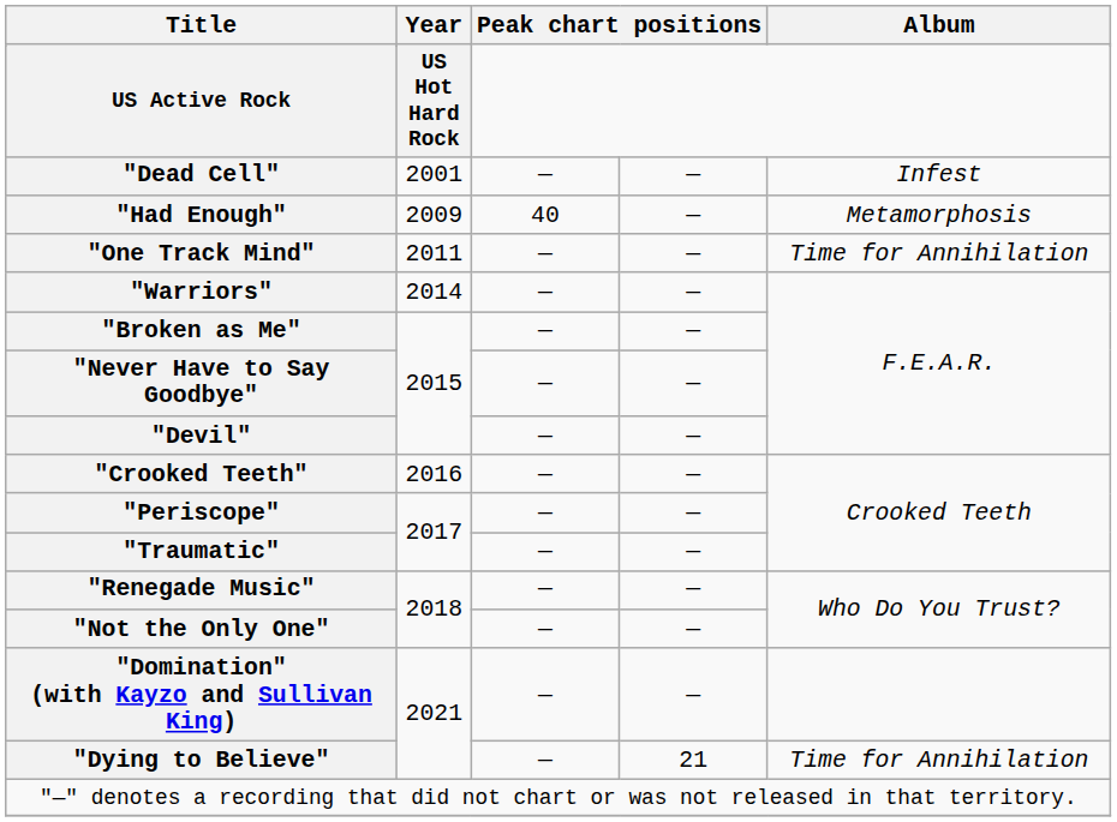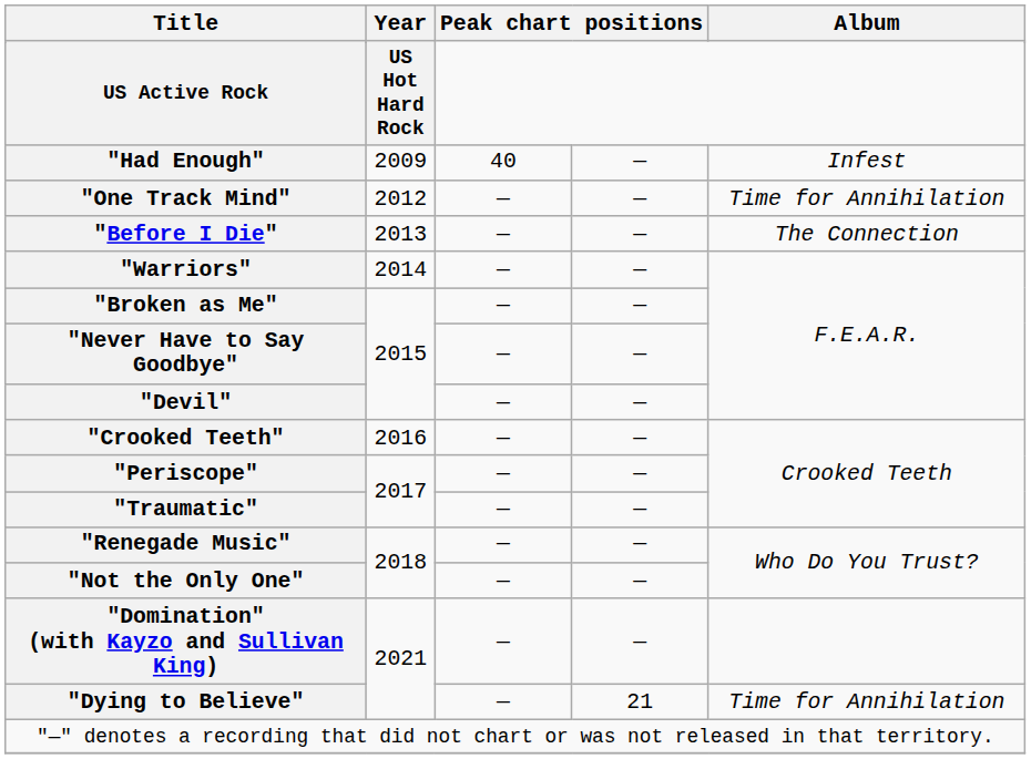- row: "Dead Cell" | 2001 | — | — | Infest
"Had Enough" | Album: Metamorphosis -> Infest
"One Track Mind" | Year: 2011 -> 2012
+ row: "Before I Die" | 2013 | — | — | The Connection
